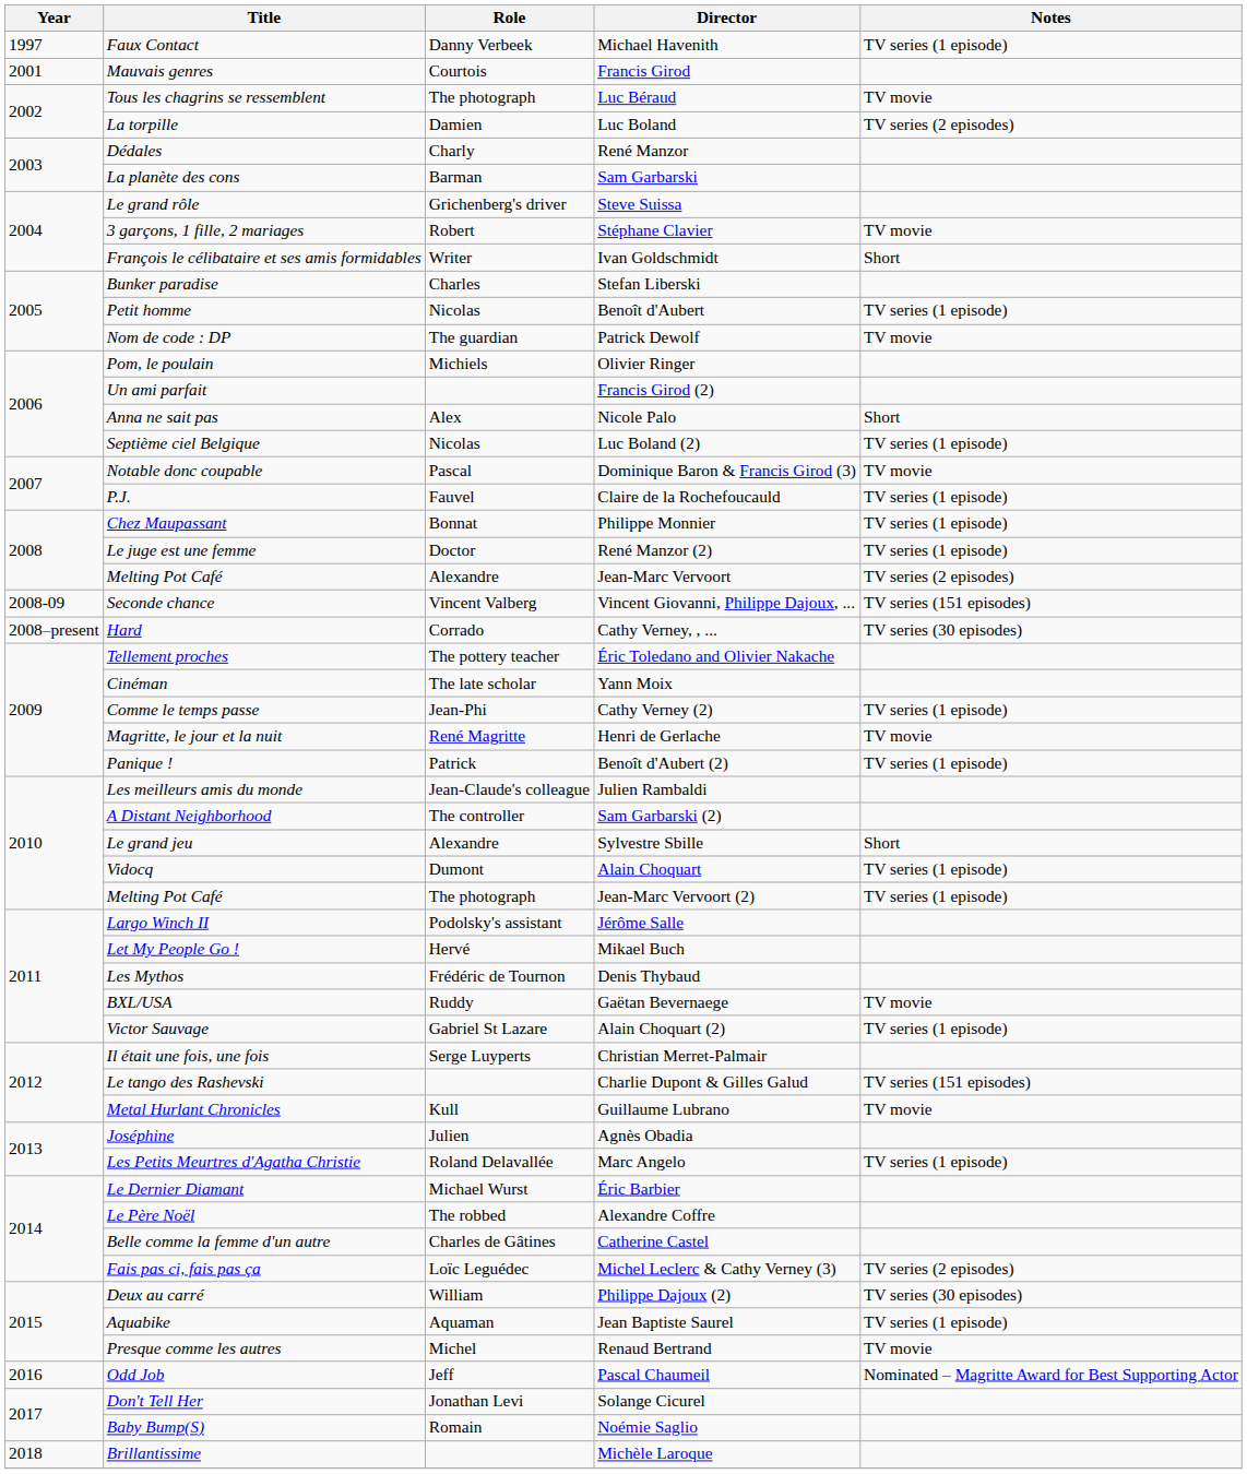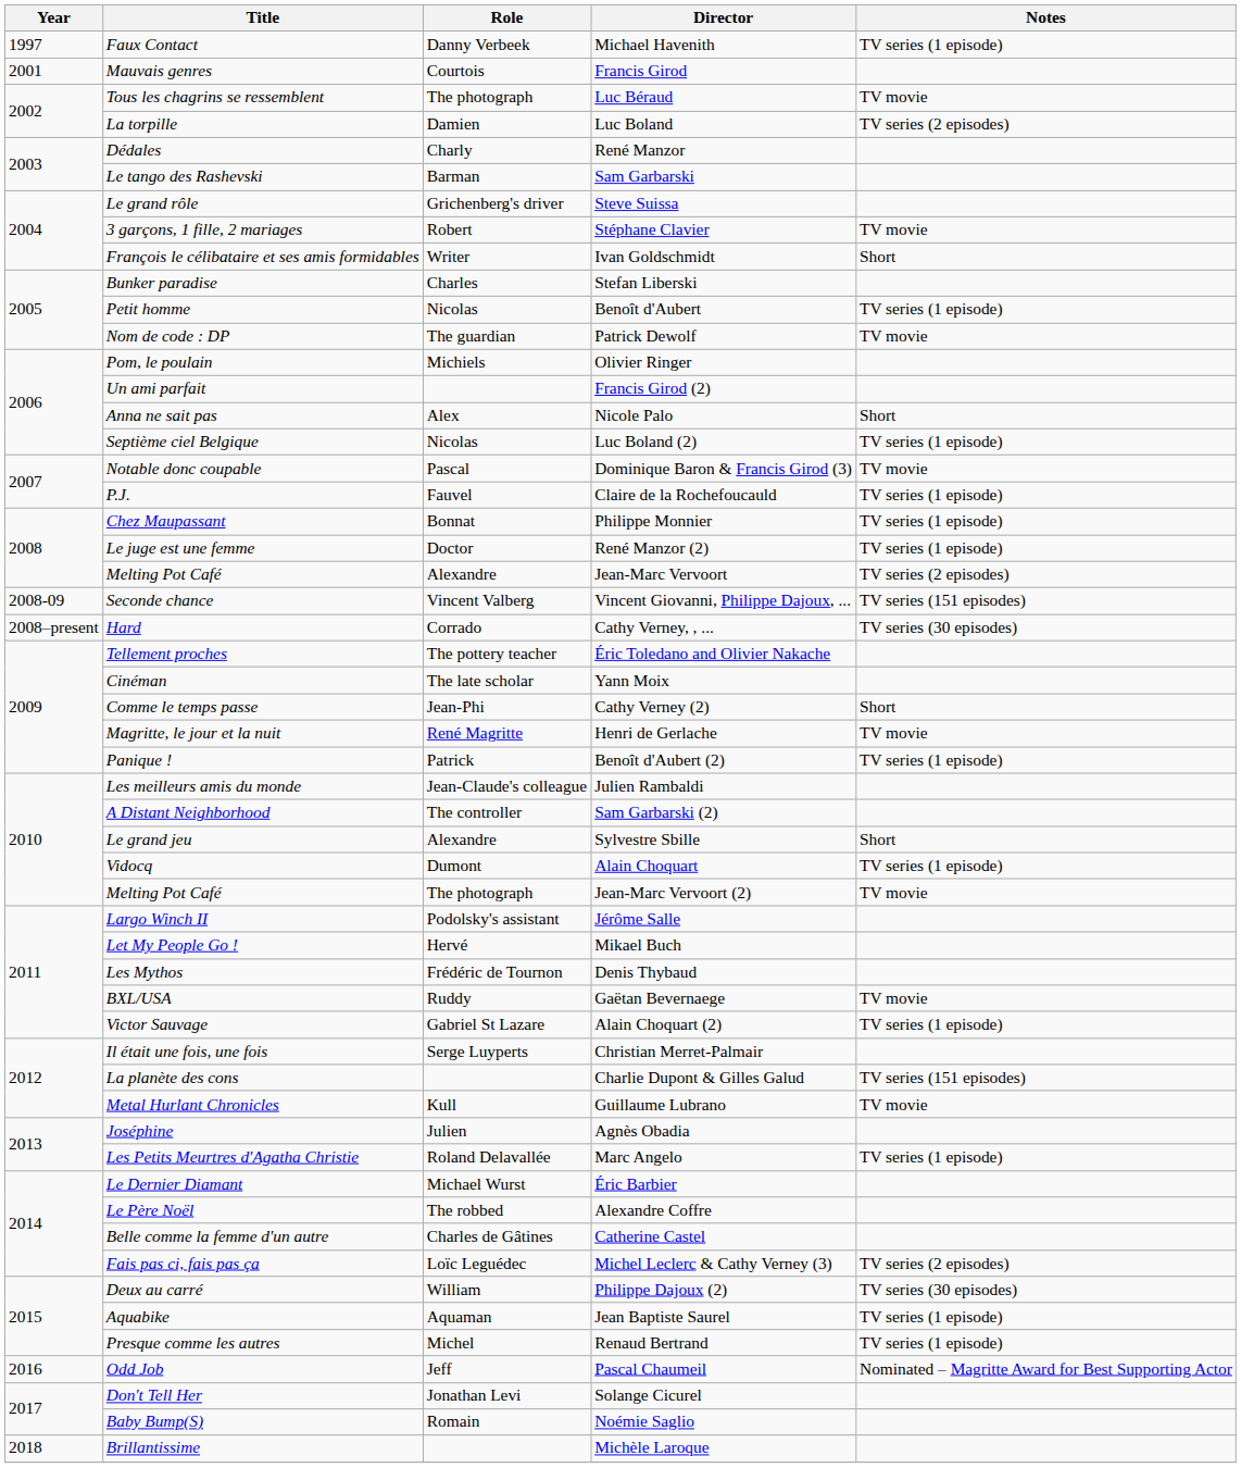Sam Garbarski | Title: La planète des cons -> Le tango des Rashevski
Cathy Verney (2) | Notes: TV series (1 episode) -> Short
Jean-Marc Vervoort (2) | Notes: TV series (1 episode) -> TV movie
Charlie Dupont & Gilles Galud | Title: Le tango des Rashevski -> La planète des cons
Renaud Bertrand | Notes: TV movie -> TV series (1 episode)
